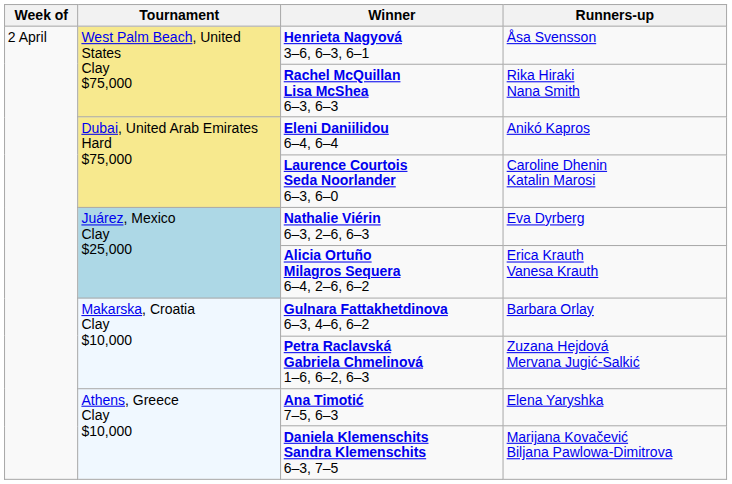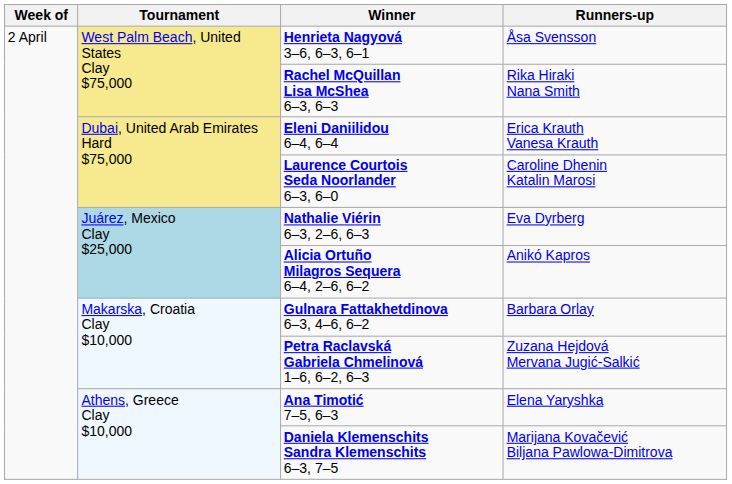Eleni Daniilidou 6–4, 6–4 | Runners-up: Anikó Kapros -> Erica Krauth Vanesa Krauth
Alicia Ortuño Milagros Sequera 6–4, 2–6, 6–2 | Runners-up: Erica Krauth Vanesa Krauth -> Anikó Kapros
